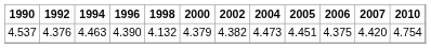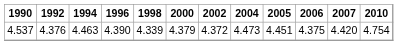4.537 | 1998: 4.132 -> 4.339
4.537 | 2002: 4.382 -> 4.372
